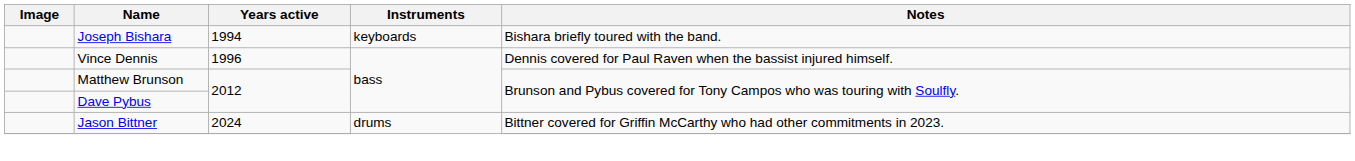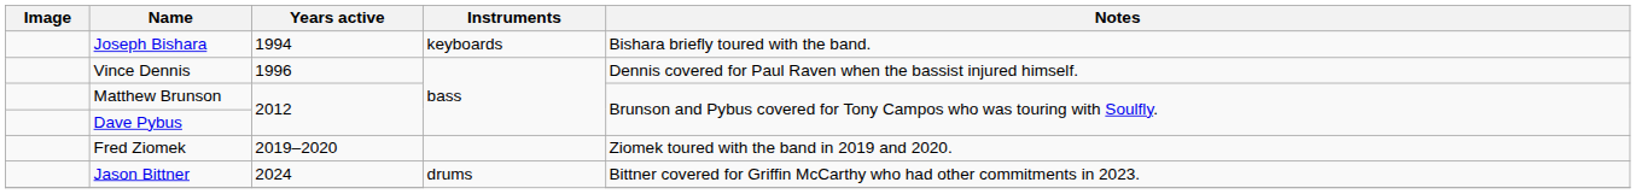+ row: Fred Ziomek | 2019–2020 | Ziomek toured with the band in 2019 and 2020.
